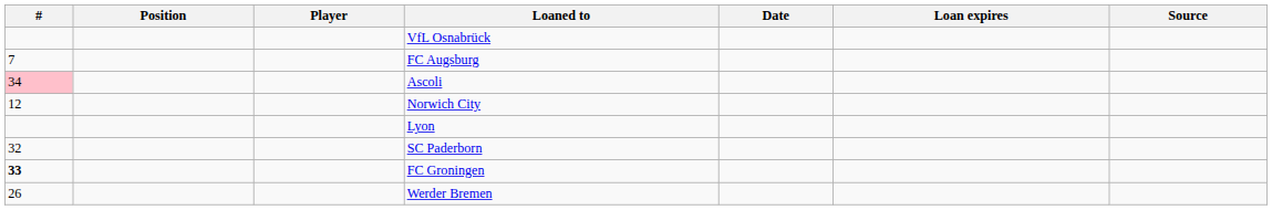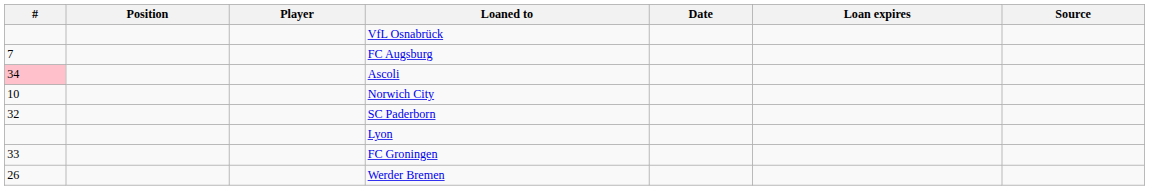Norwich City | #: 12 -> 10
rows swapped: Lyon <-> SC Paderborn
FC Groningen | #: bold -> normal
